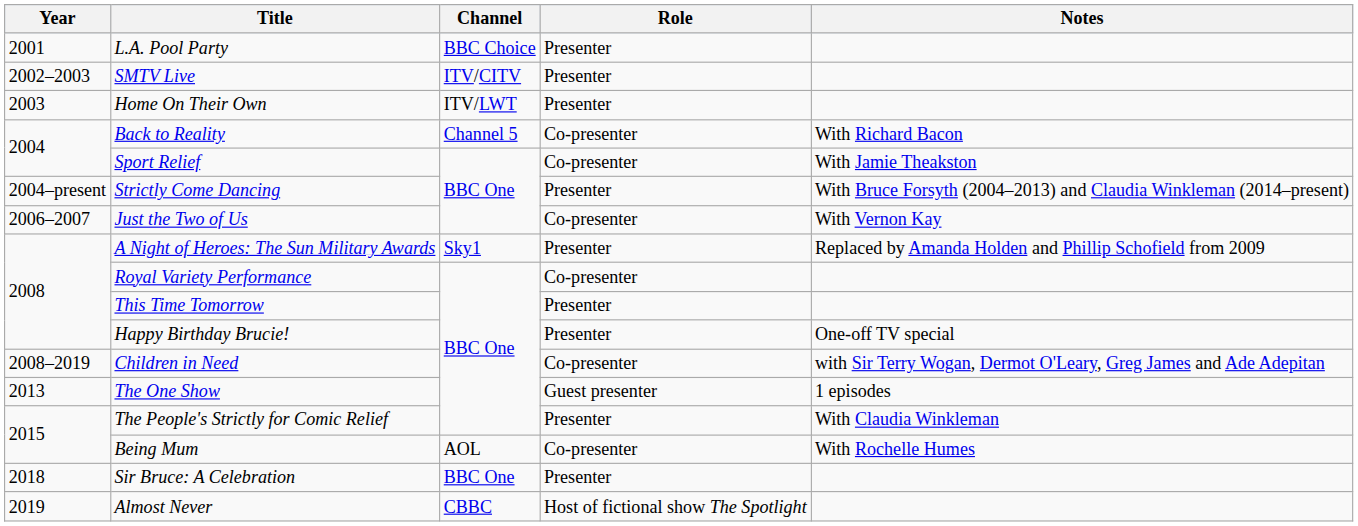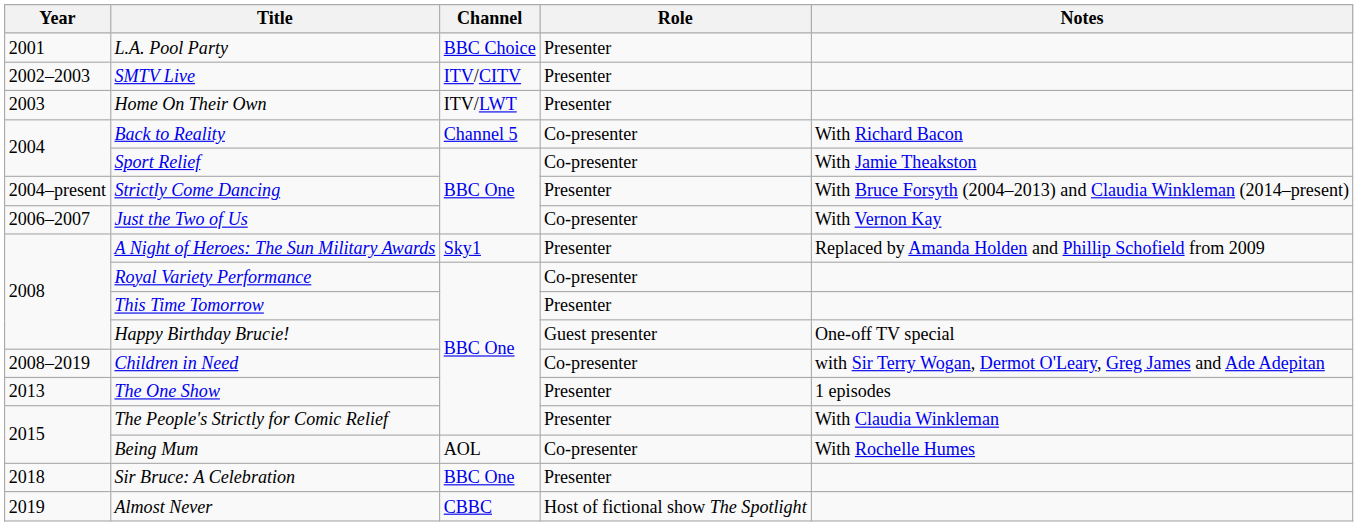Happy Birthday Brucie! | Role: Presenter -> Guest presenter
The One Show | Role: Guest presenter -> Presenter
